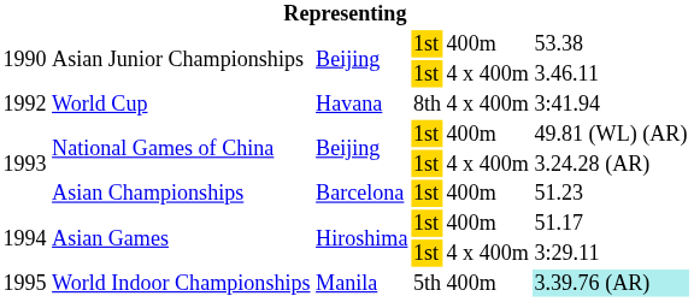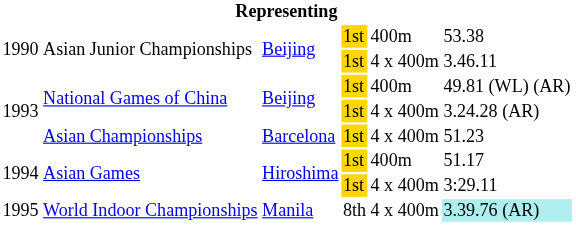- row: 1992 | World Cup | Havana | 8th | 4 x 400m | 3:41.94
Asian Championships | column 5: 400m -> 4 x 400m
World Indoor Championships | column 4: 5th -> 8th
World Indoor Championships | column 5: 400m -> 4 x 400m
